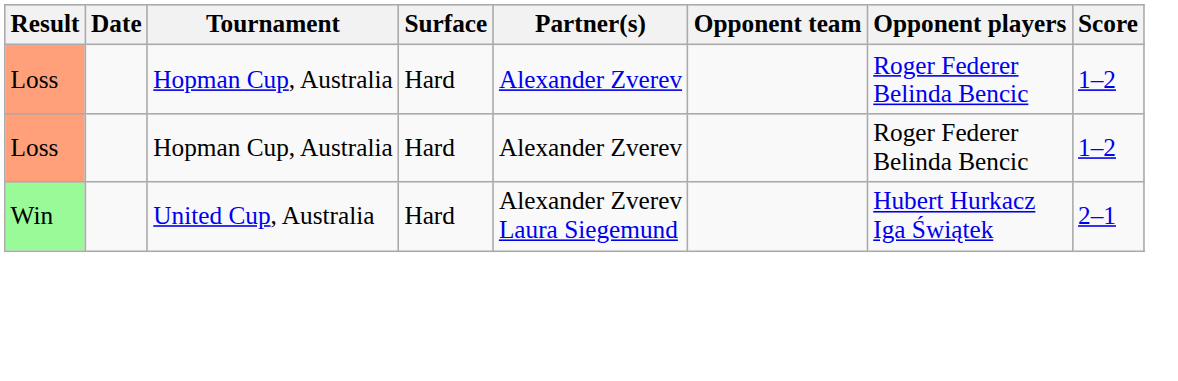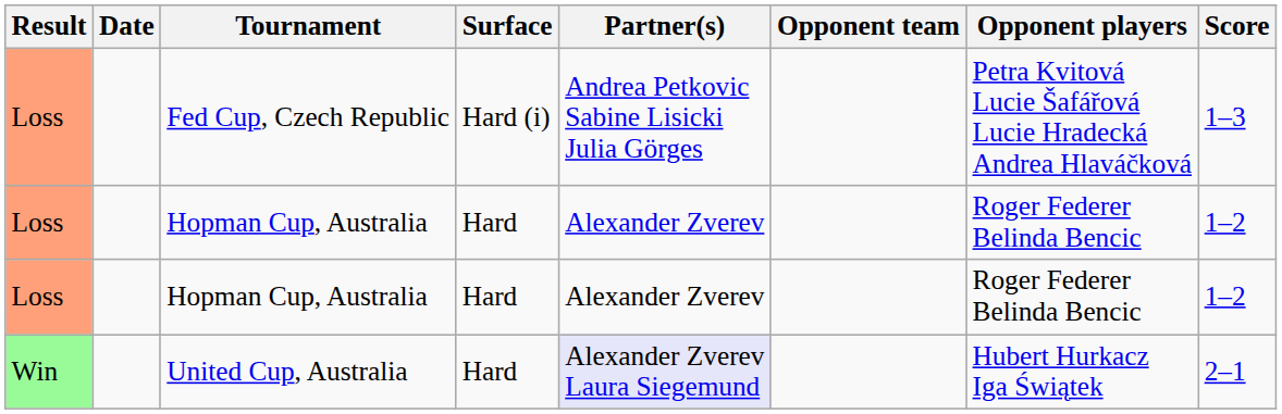+ row: Loss | Fed Cup, Czech Republic | Hard (i) | Andrea Petkovic Sabine Lisicki Julia Görges | Petra Kvitová Lucie Šafářová Lucie Hradecká Andrea Hlaváčková | 1–3
United Cup, Australia | Partner(s): no background -> lavender background
